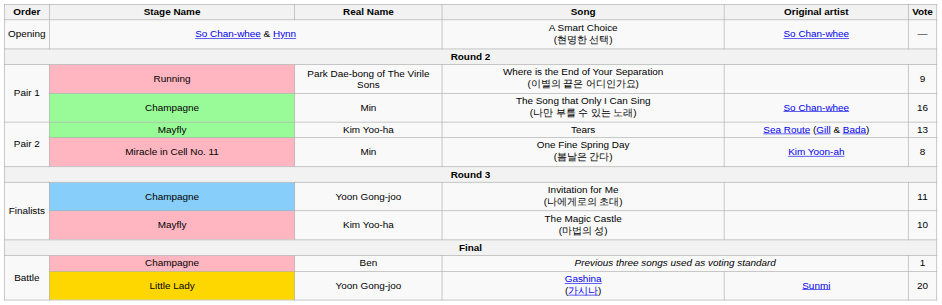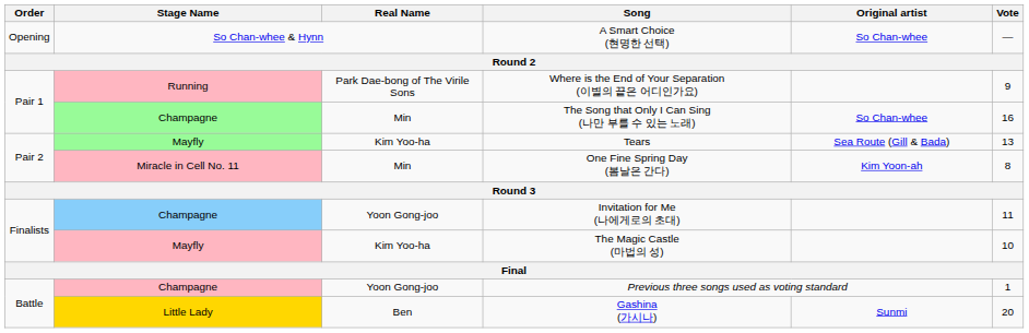Previous three songs used as voting standard | Real Name: Ben -> Yoon Gong-joo
Gashina (가시나) | Real Name: Yoon Gong-joo -> Ben
